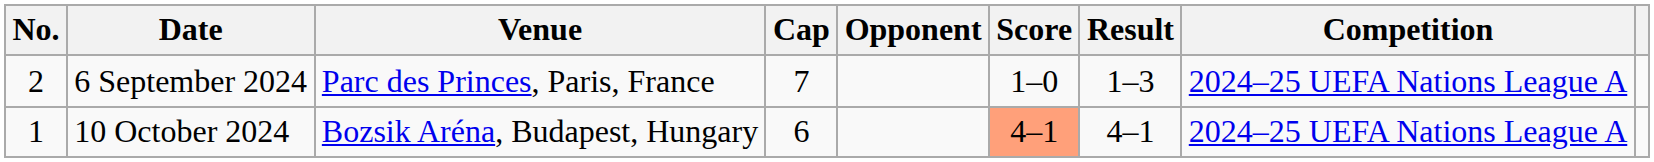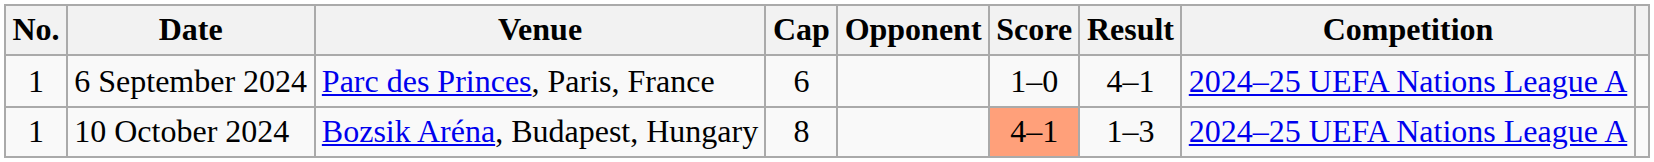6 September 2024 | No.: 2 -> 1
6 September 2024 | Cap: 7 -> 6
6 September 2024 | Result: 1–3 -> 4–1
10 October 2024 | Cap: 6 -> 8
10 October 2024 | Result: 4–1 -> 1–3
